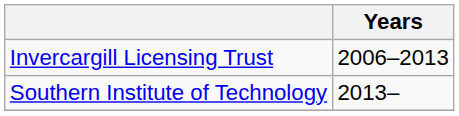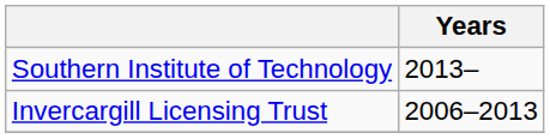rows swapped: Invercargill Licensing Trust <-> Southern Institute of Technology
